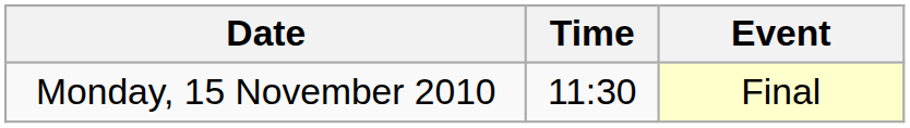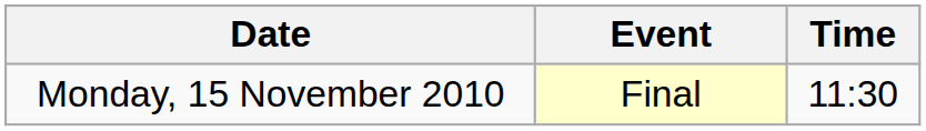columns swapped: Time <-> Event
